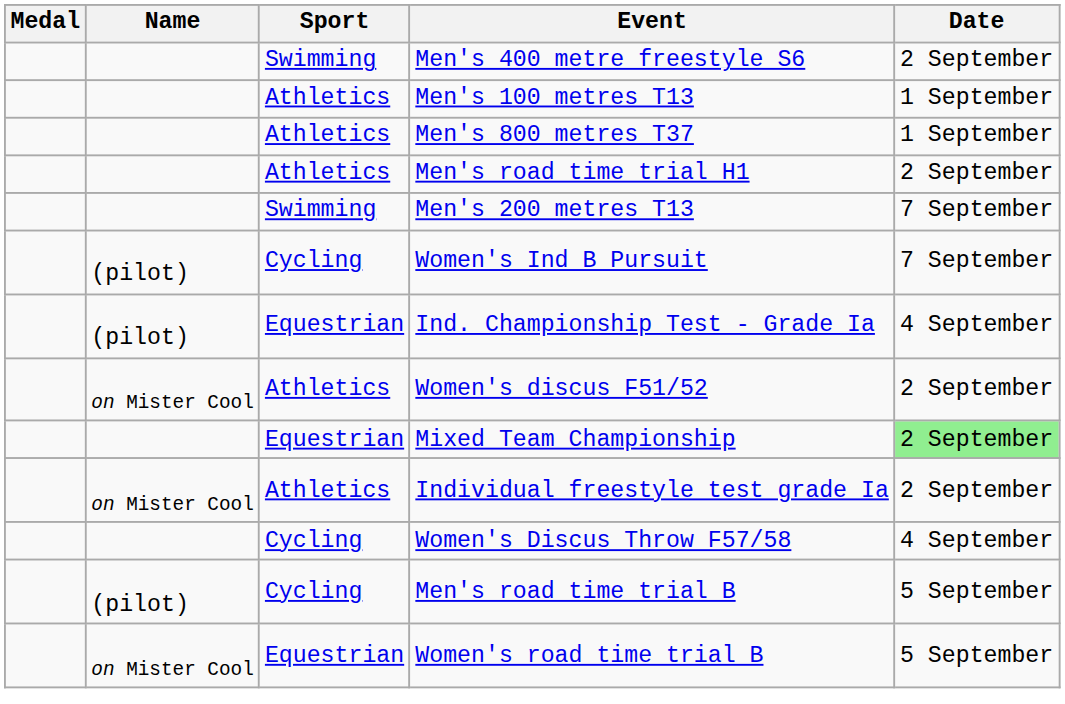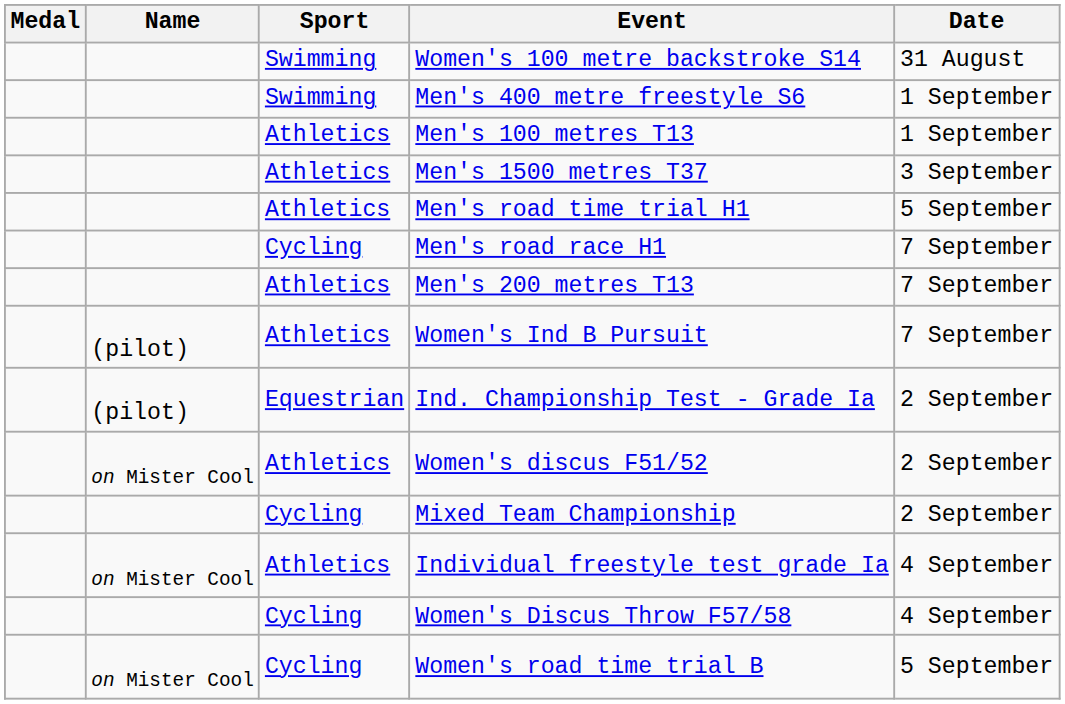+ row: Swimming | Women's 100 metre backstroke S14 | 31 August
Men's 400 metre freestyle S6 | Date: 2 September -> 1 September
- row: Athletics | Men's 800 metres T37 | 1 September
+ row: Athletics | Men's 1500 metres T37 | 3 September
Men's road time trial H1 | Date: 2 September -> 5 September
+ row: Cycling | Men's road race H1 | 7 September
Men's 200 metres T13 | Sport: Swimming -> Athletics
Women's Ind B Pursuit | Sport: Cycling -> Athletics
Ind. Championship Test - Grade Ia | Date: 4 September -> 2 September
Mixed Team Championship | Sport: Equestrian -> Cycling
Mixed Team Championship | Date: lightgreen background -> no background
Individual freestyle test grade Ia | Date: 2 September -> 4 September
- row: (pilot) | Cycling | Men's road time trial B | 5 September
Women's road time trial B | Sport: Equestrian -> Cycling
